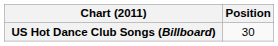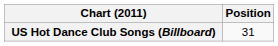US Hot Dance Club Songs (Billboard) | Position: 30 -> 31
